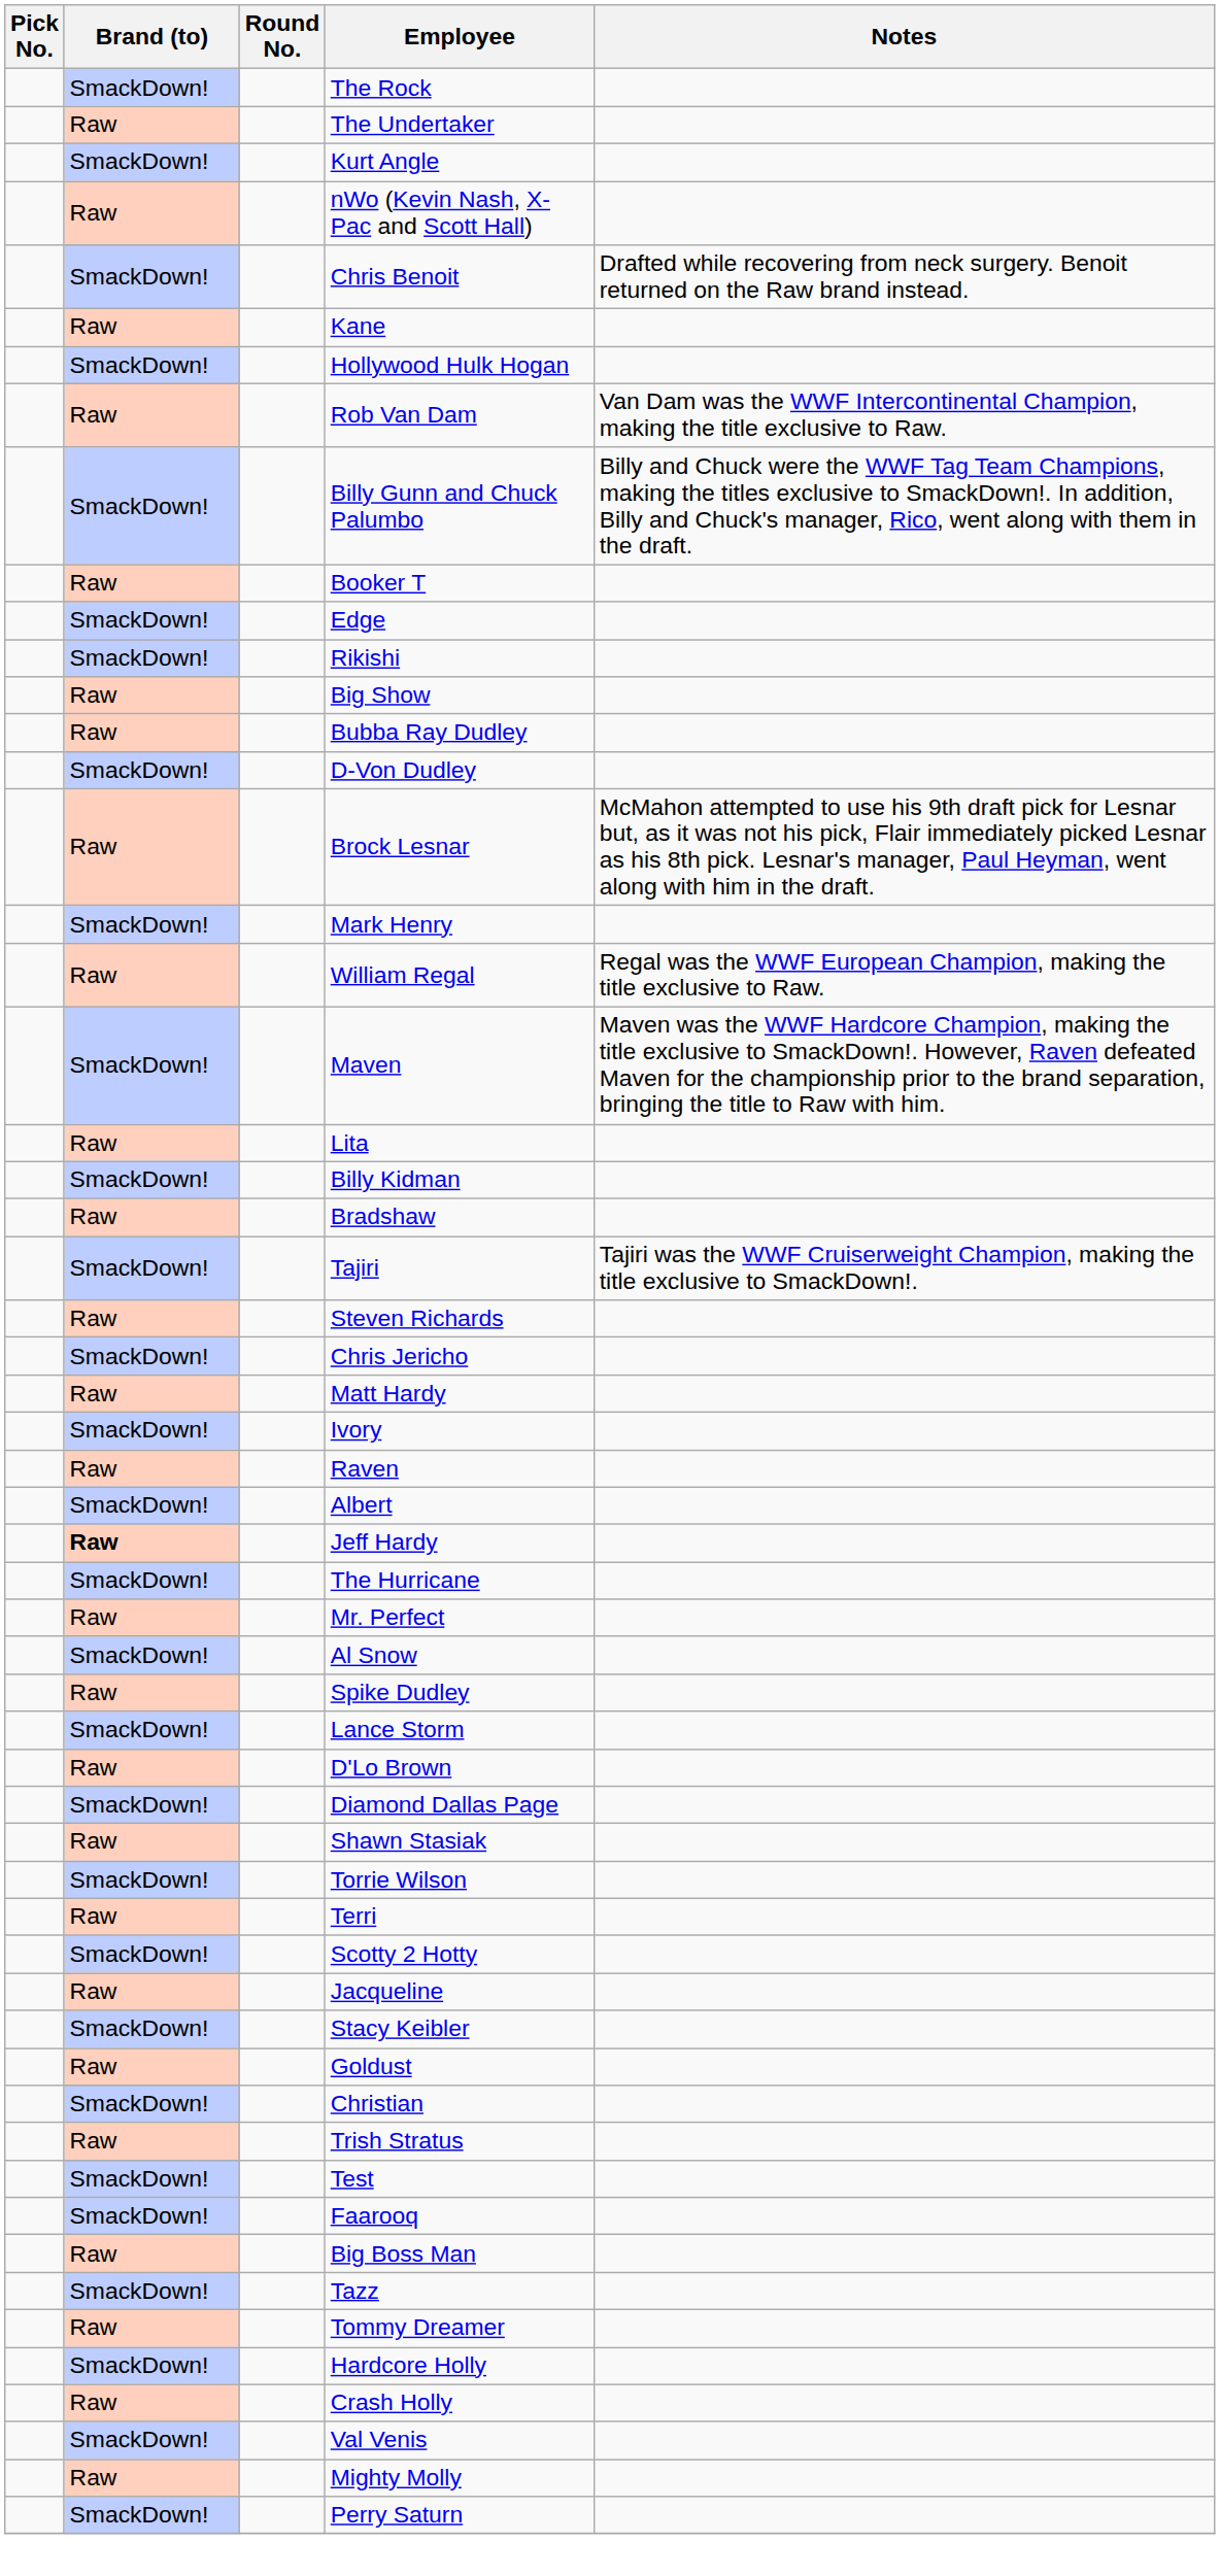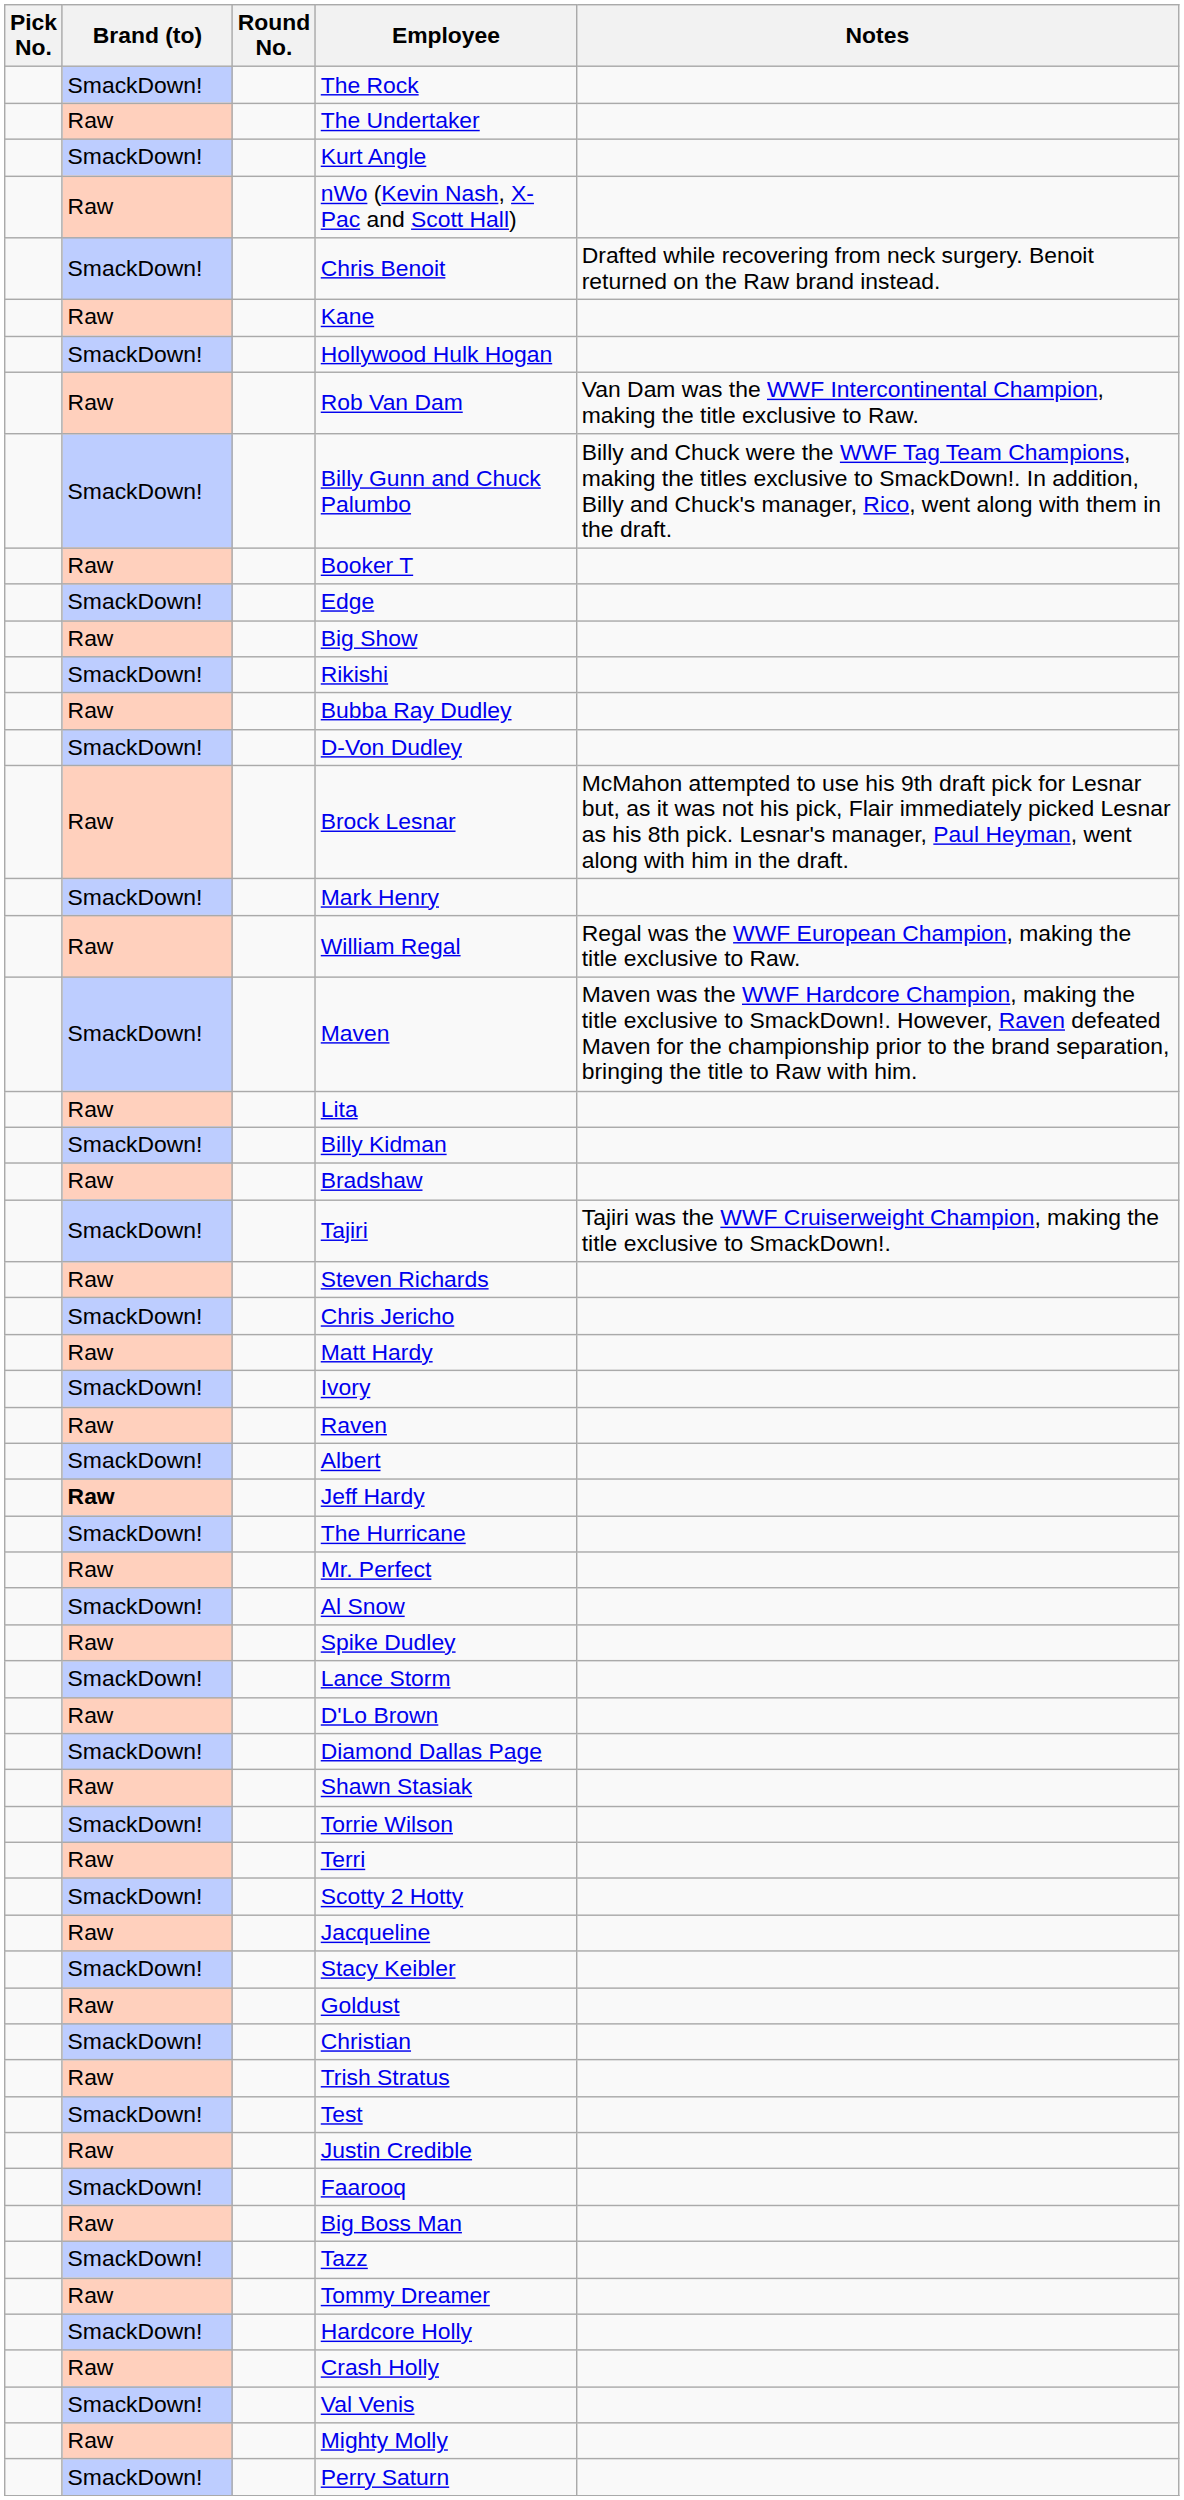rows swapped: Big Show <-> Rikishi
+ row: Raw | Justin Credible
